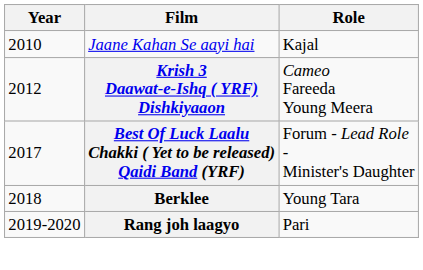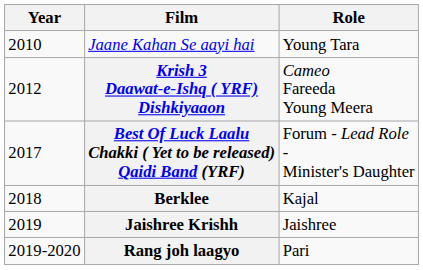Jaane Kahan Se aayi hai | Role: Kajal -> Young Tara
Berklee | Role: Young Tara -> Kajal
+ row: 2019 | Jaishree Krishh | Jaishree
